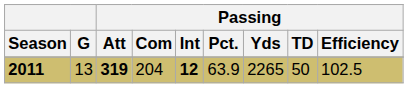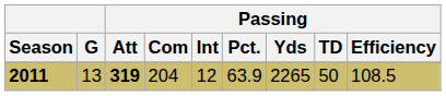2011 | Passing / Int: bold -> normal
2011 | Passing / Efficiency: 102.5 -> 108.5
